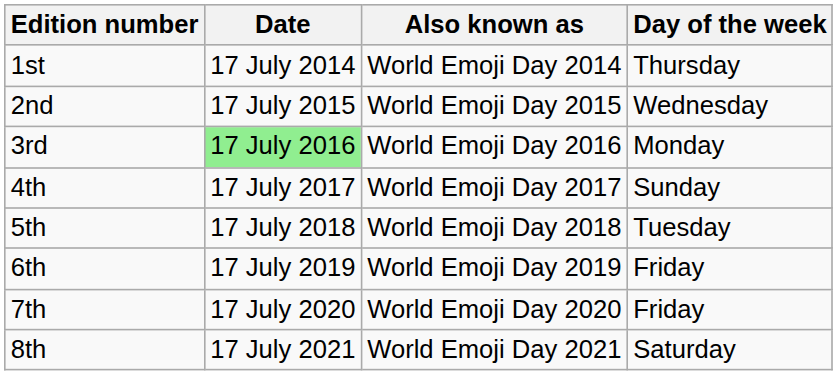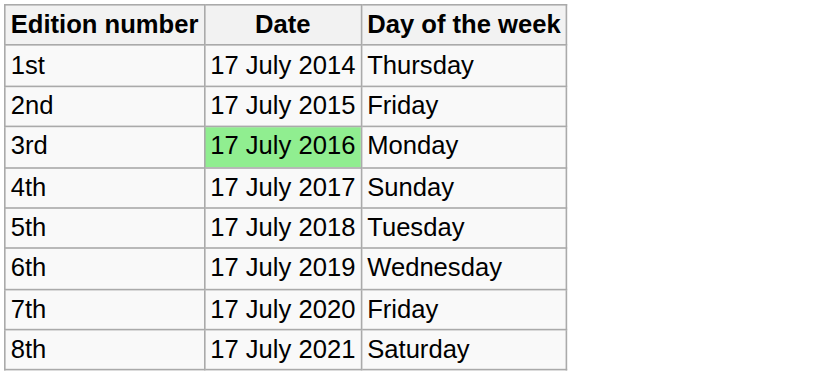- column: Also known as | World Emoji Day 2014 | World Emoji Day 2015 | World Emoji Day 2016 | World Emoji Day 2017 | World Emoji Day 2018 | World Emoji Day 2019 | World Emoji Day 2020 | World Emoji Day 2021
2nd | Day of the week: Wednesday -> Friday
6th | Day of the week: Friday -> Wednesday
